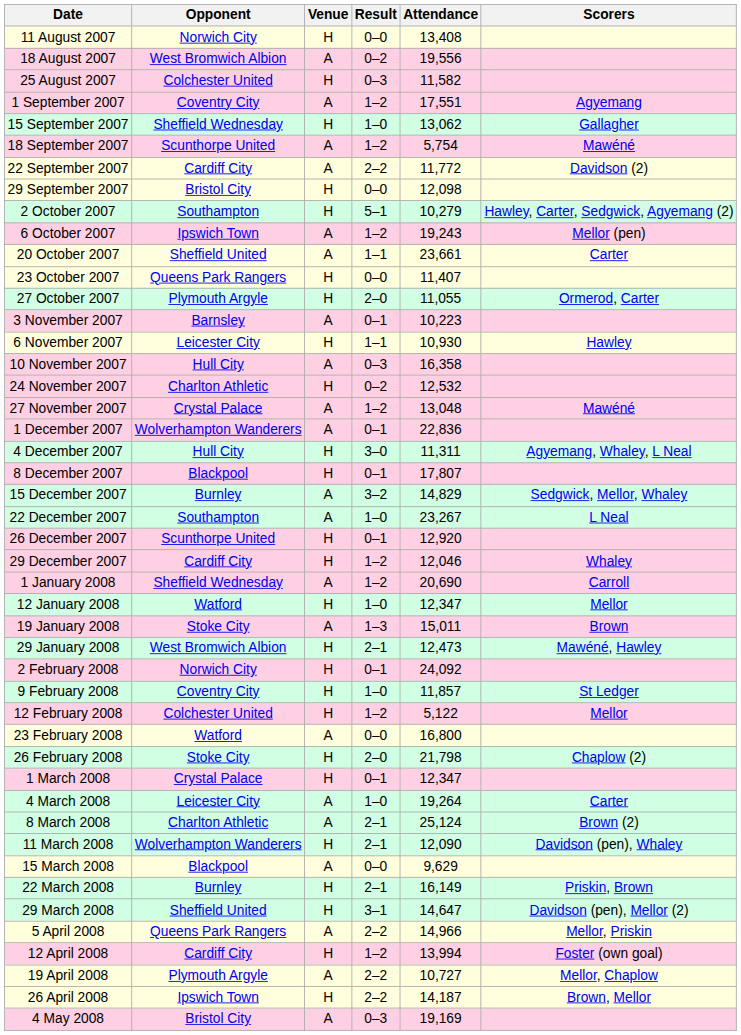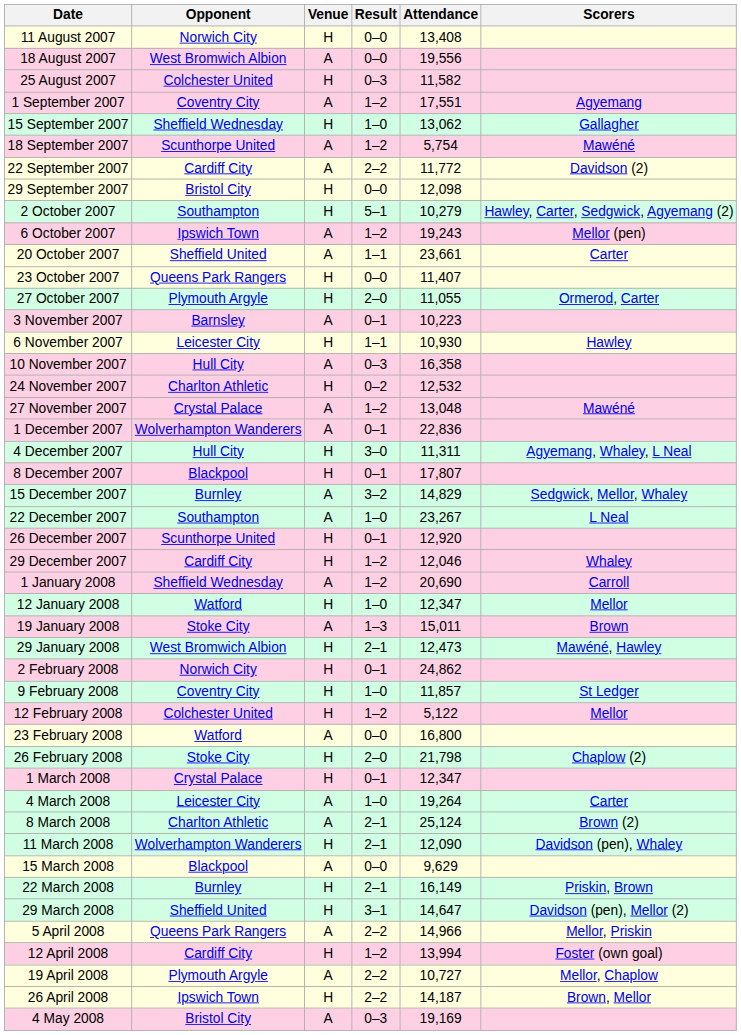18 August 2007 | Result: 0–2 -> 0–0
2 February 2008 | Attendance: 24,092 -> 24,862
